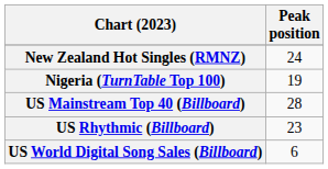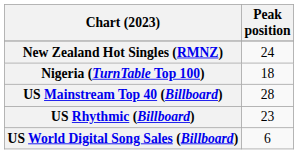Nigeria (TurnTable Top 100) | Peak position: 19 -> 18
